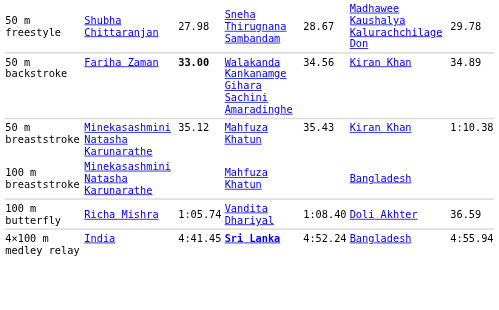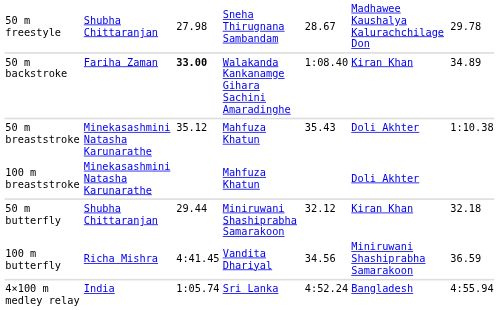50 m backstroke | column 5: 34.56 -> 1:08.40
50 m breaststroke | column 6: Kiran Khan -> Doli Akhter
100 m breaststroke | column 6: Bangladesh -> Doli Akhter
+ row: 50 m butterfly | Shubha Chittaranjan | 29.44 | Miniruwani Shashiprabha Samarakoon | 32.12 | Kiran Khan | 32.18
100 m butterfly | column 3: 1:05.74 -> 4:41.45
100 m butterfly | column 5: 1:08.40 -> 34.56
100 m butterfly | column 6: Doli Akhter -> Miniruwani Shashiprabha Samarakoon
4×100 m medley relay | column 3: 4:41.45 -> 1:05.74
4×100 m medley relay | column 4: bold -> normal
